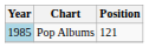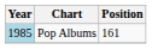Pop Albums | Position: 121 -> 161
